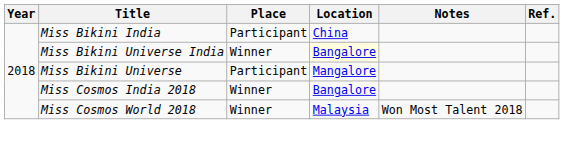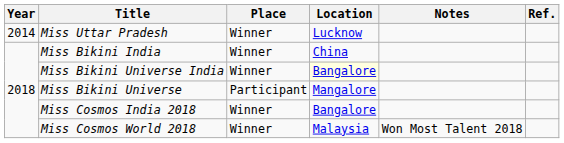+ row: 2014 | Miss Uttar Pradesh | Winner | Lucknow
Miss Bikini India | Place: Participant -> Winner
